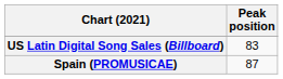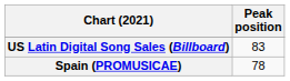Spain (PROMUSICAE) | Peak position: 87 -> 78
